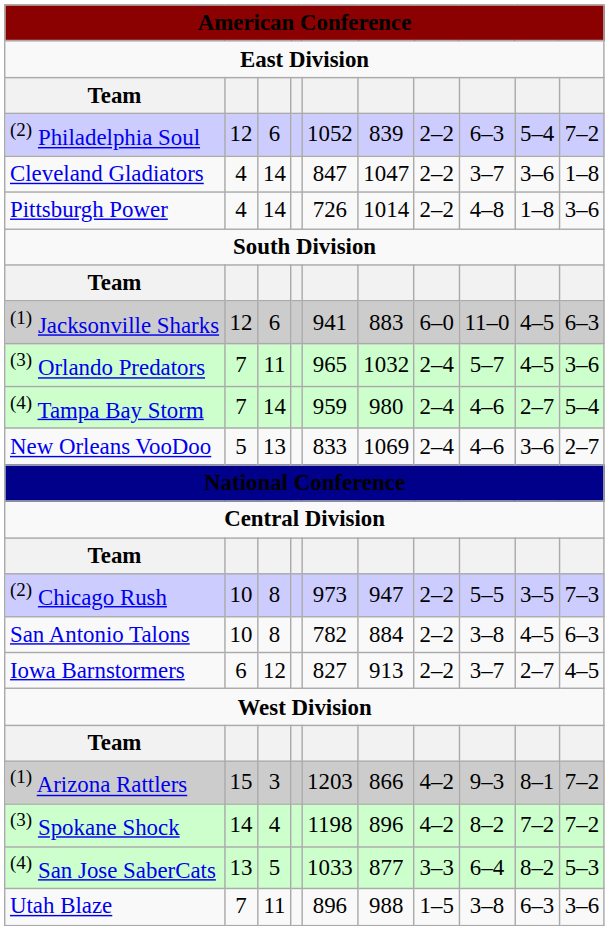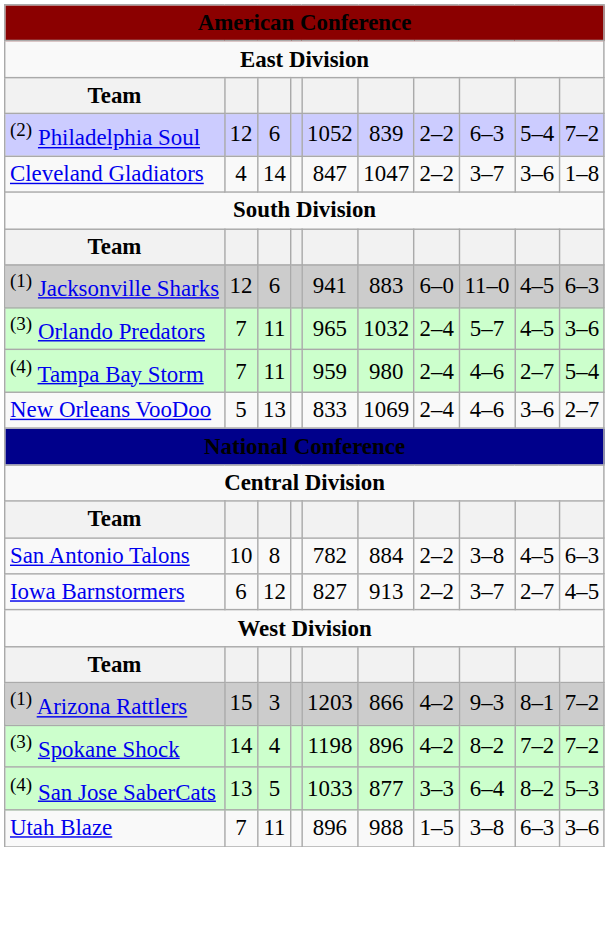- row: Pittsburgh Power | 4 | 14 | 726 | 1014 | 2–2 | 4–8 | 1–8 | 3–6
(4) Tampa Bay Storm | column 3: 14 -> 11
- row: (2) Chicago Rush | 10 | 8 | 973 | 947 | 2–2 | 5–5 | 3–5 | 7–3
